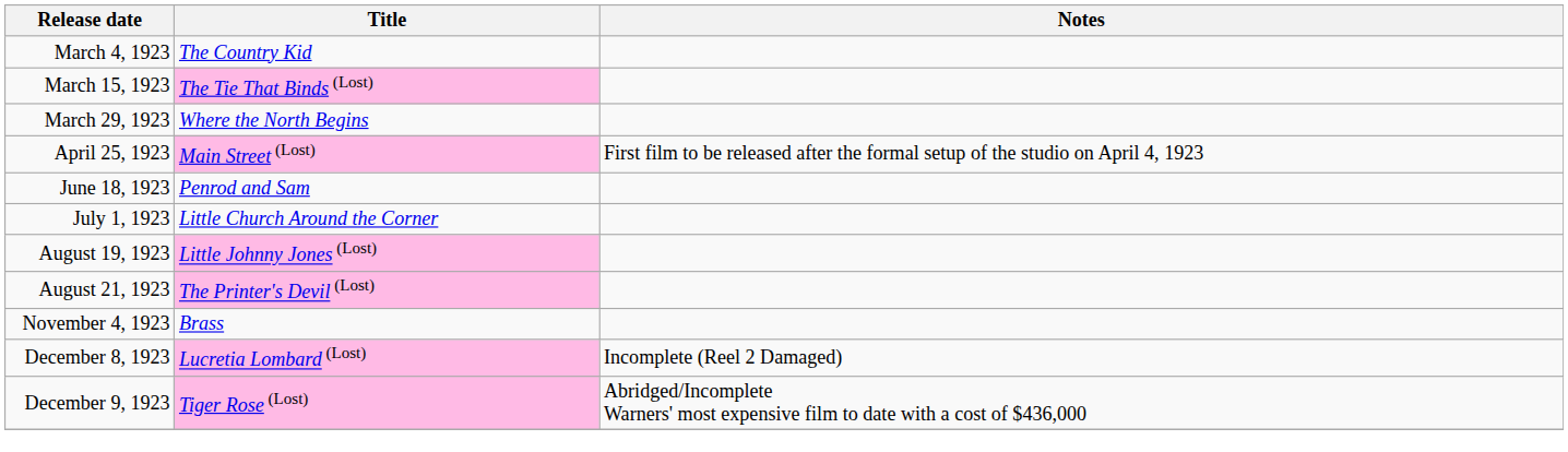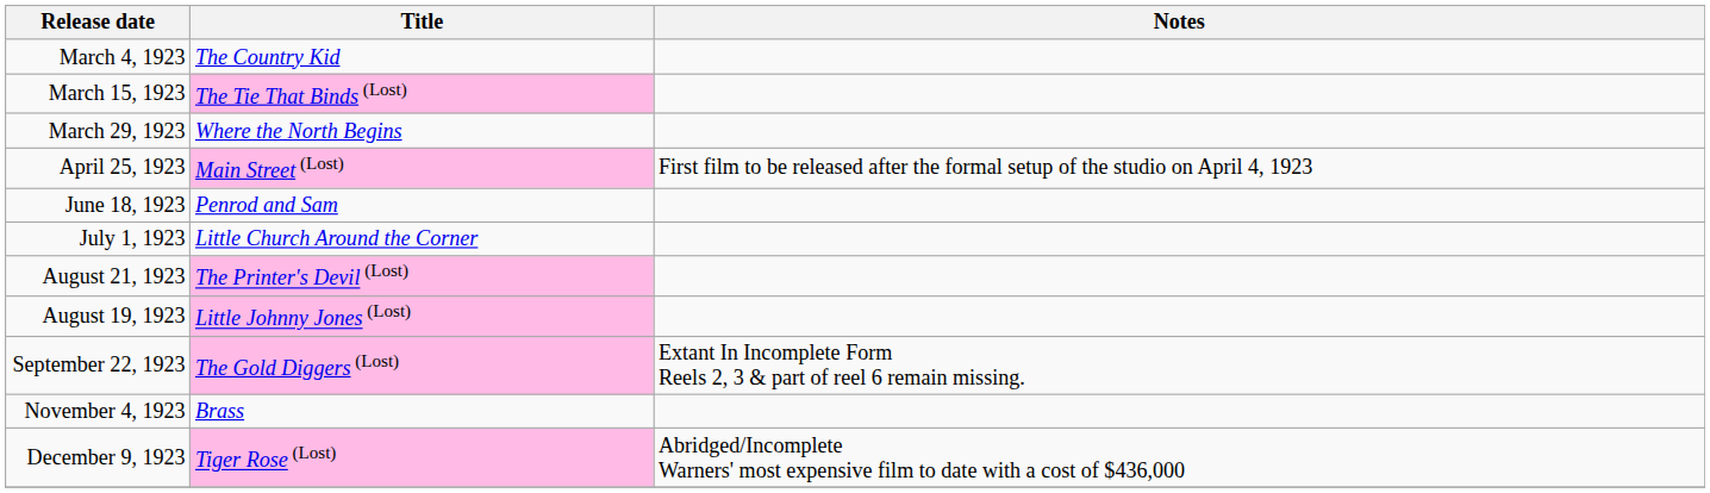rows swapped: August 19, 1923 <-> August 21, 1923
+ row: September 22, 1923 | The Gold Diggers (Lost) | Extant In Incomplete Form Reels 2, 3 & part of reel 6 remain missing.
- row: December 8, 1923 | Lucretia Lombard (Lost) | Incomplete (Reel 2 Damaged)
